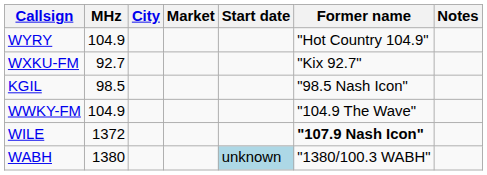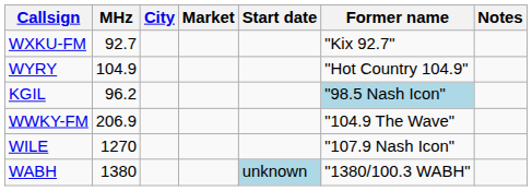rows swapped: WYRY <-> WXKU-FM
KGIL | MHz: 98.5 -> 96.2
KGIL | Former name: no background -> lightblue background
WWKY-FM | MHz: 104.9 -> 206.9
WILE | MHz: 1372 -> 1270
WILE | Former name: bold -> normal
